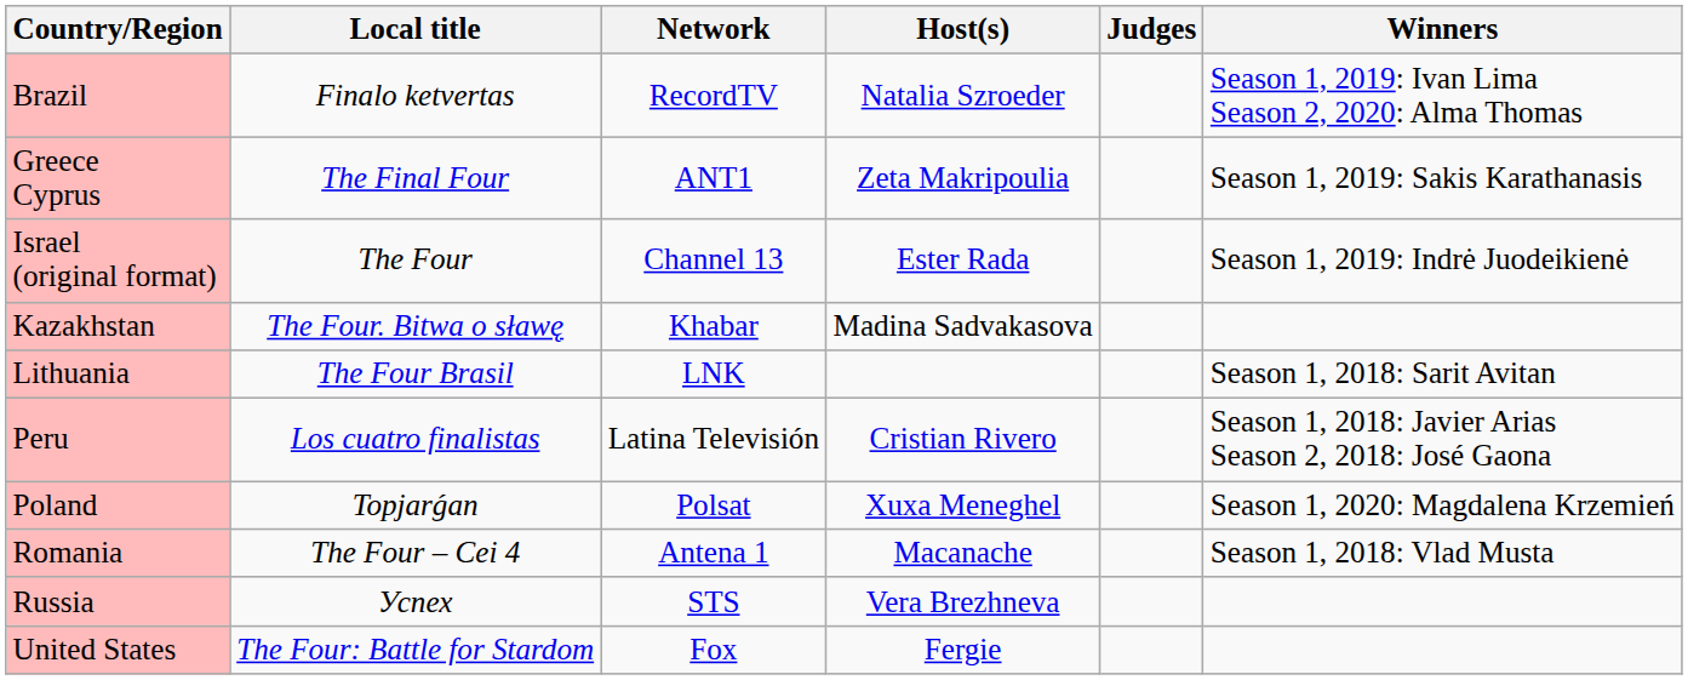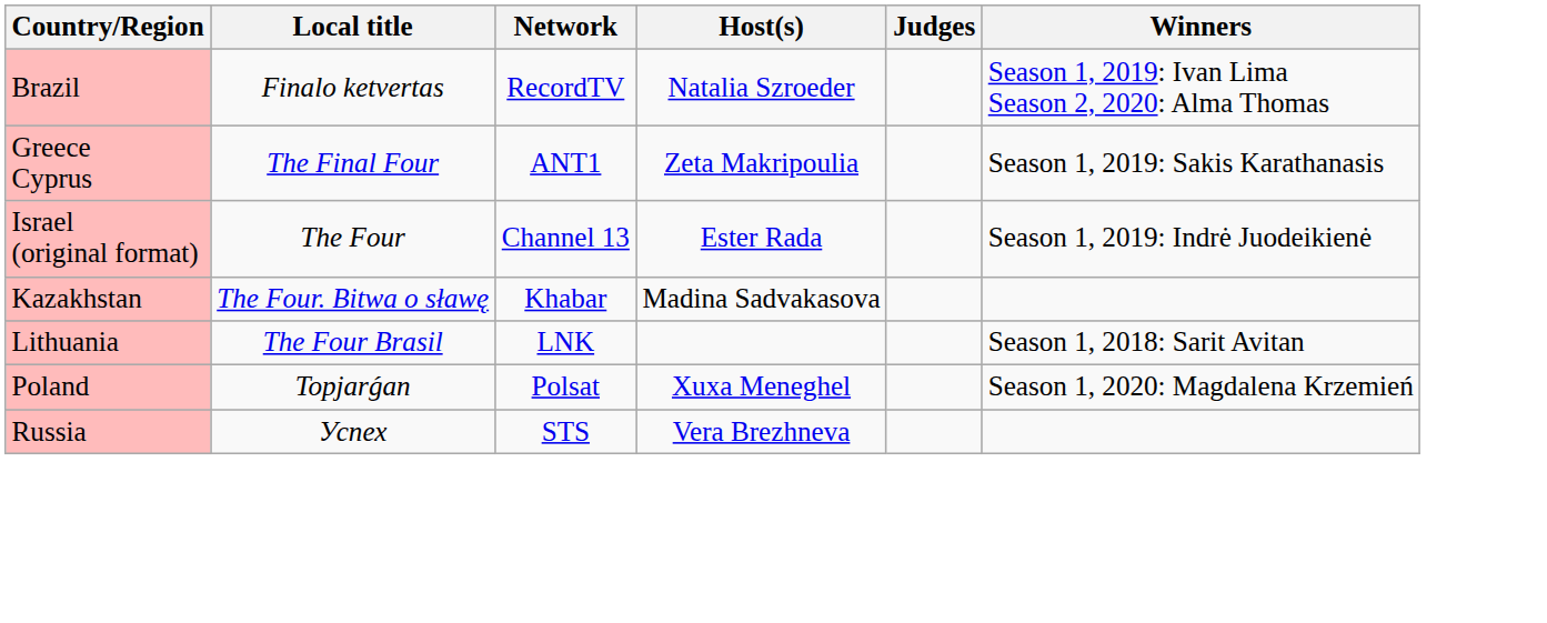- row: Peru | Los cuatro finalistas | Latina Televisión | Cristian Rivero | Season 1, 2018: Javier Arias Season 2, 2018: José Gaona
- row: Romania | The Four – Cei 4 | Antena 1 | Macanache | Season 1, 2018: Vlad Musta
- row: United States | The Four: Battle for Stardom | Fox | Fergie
